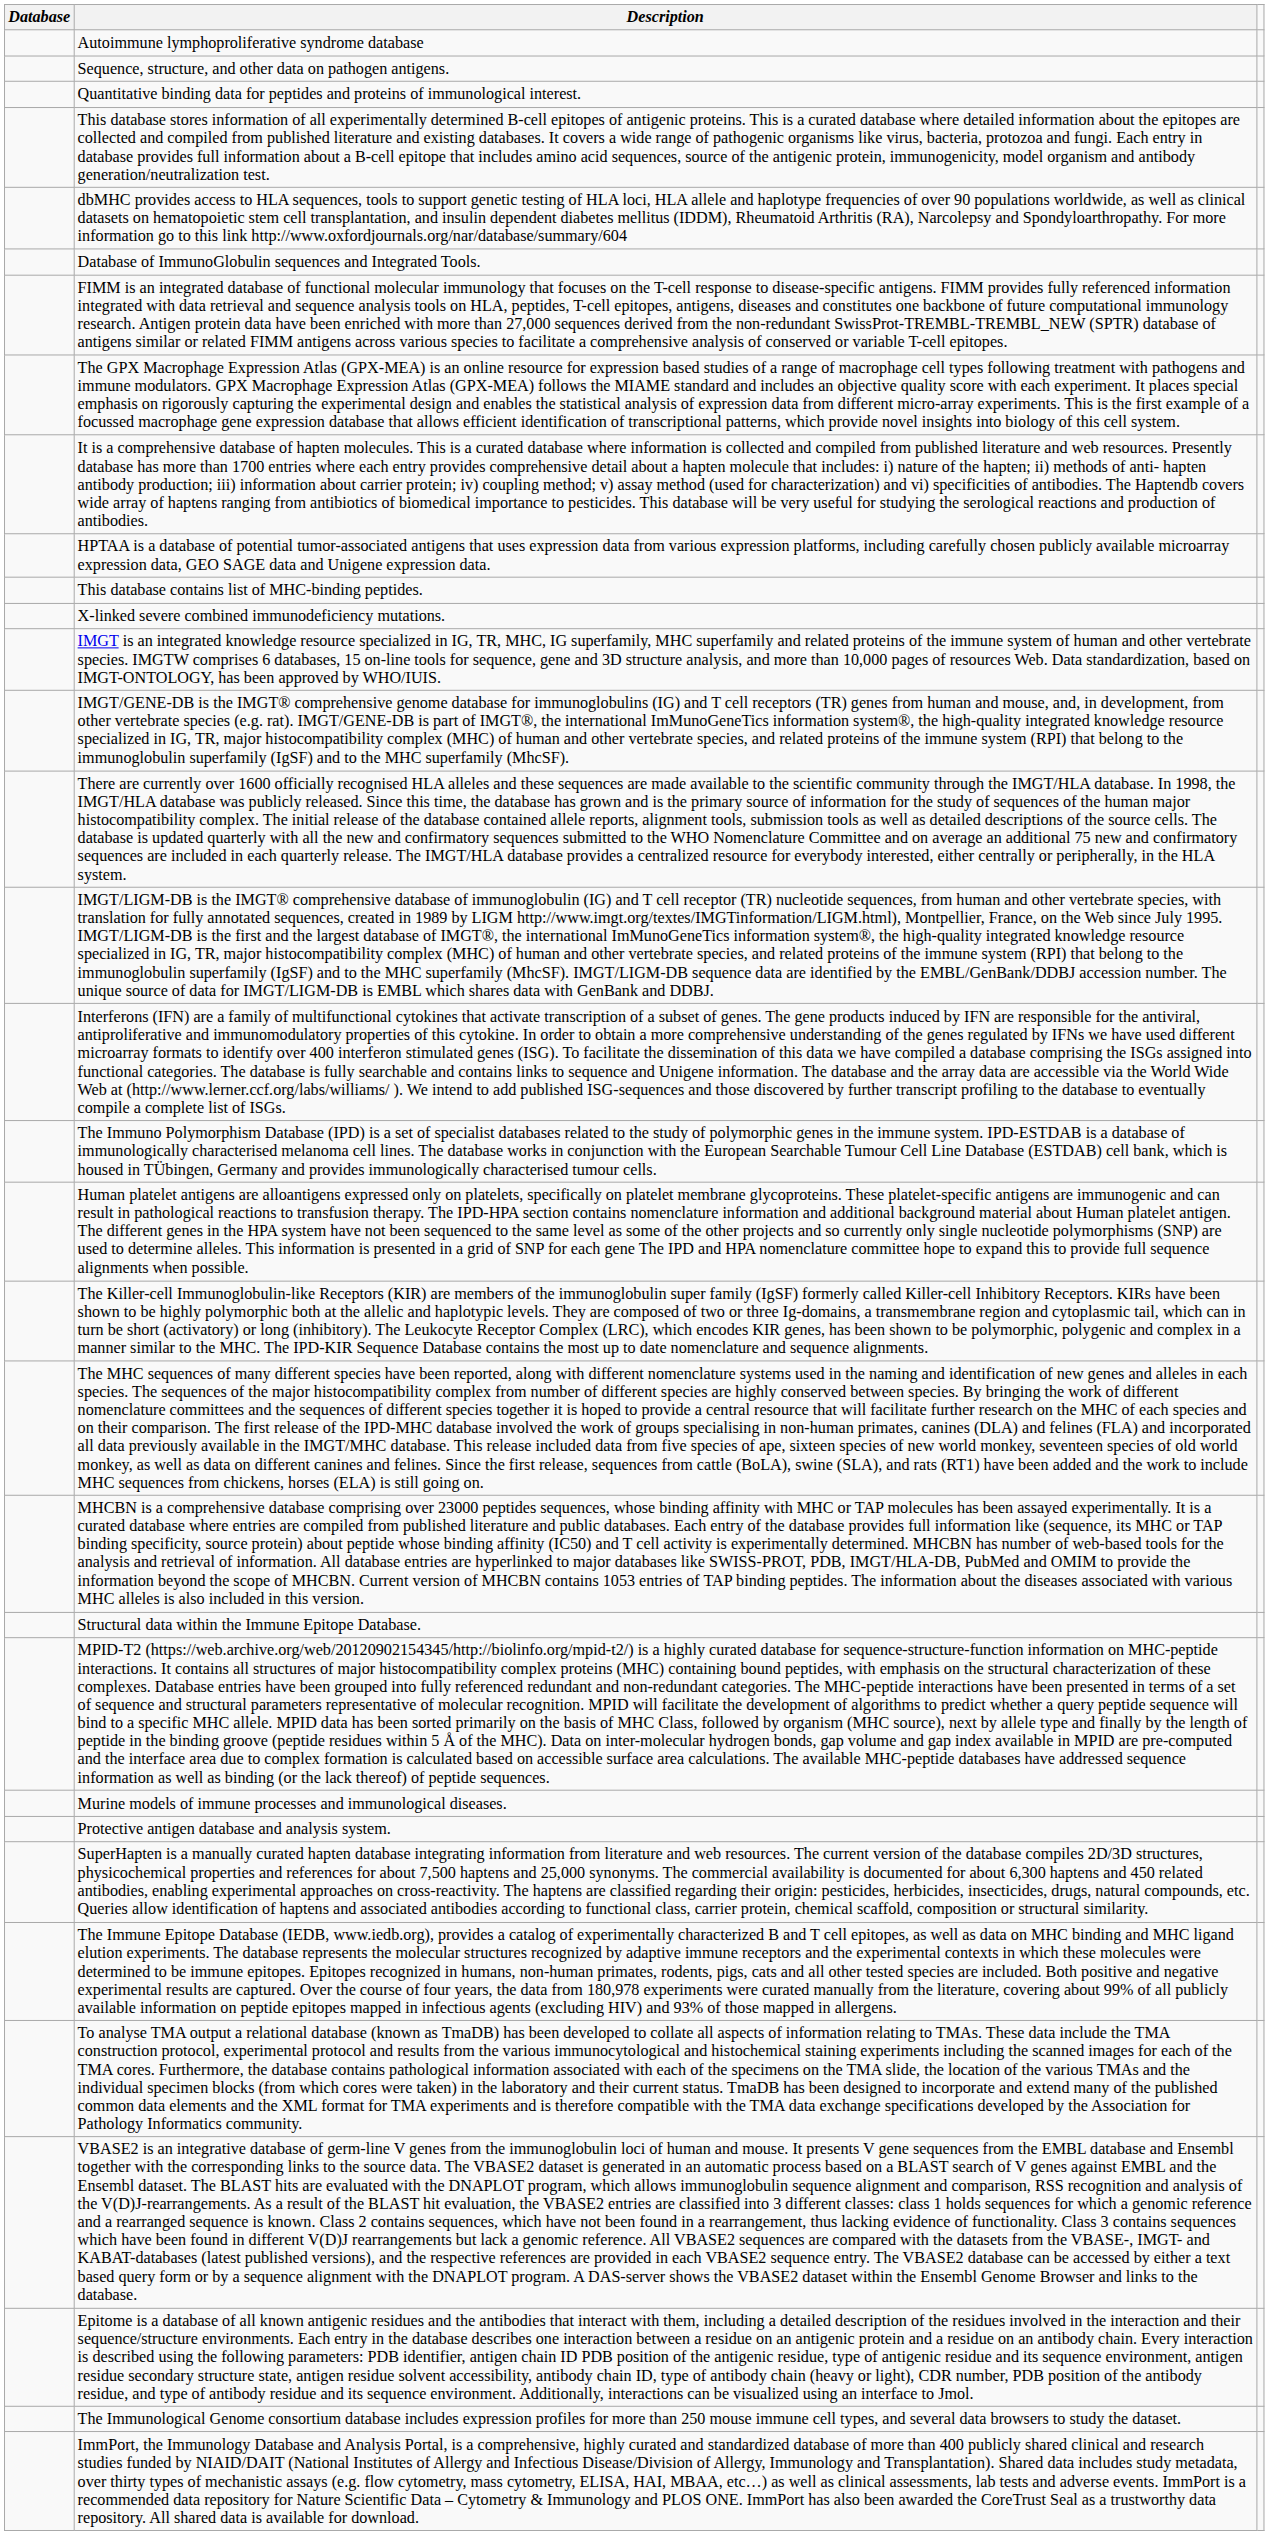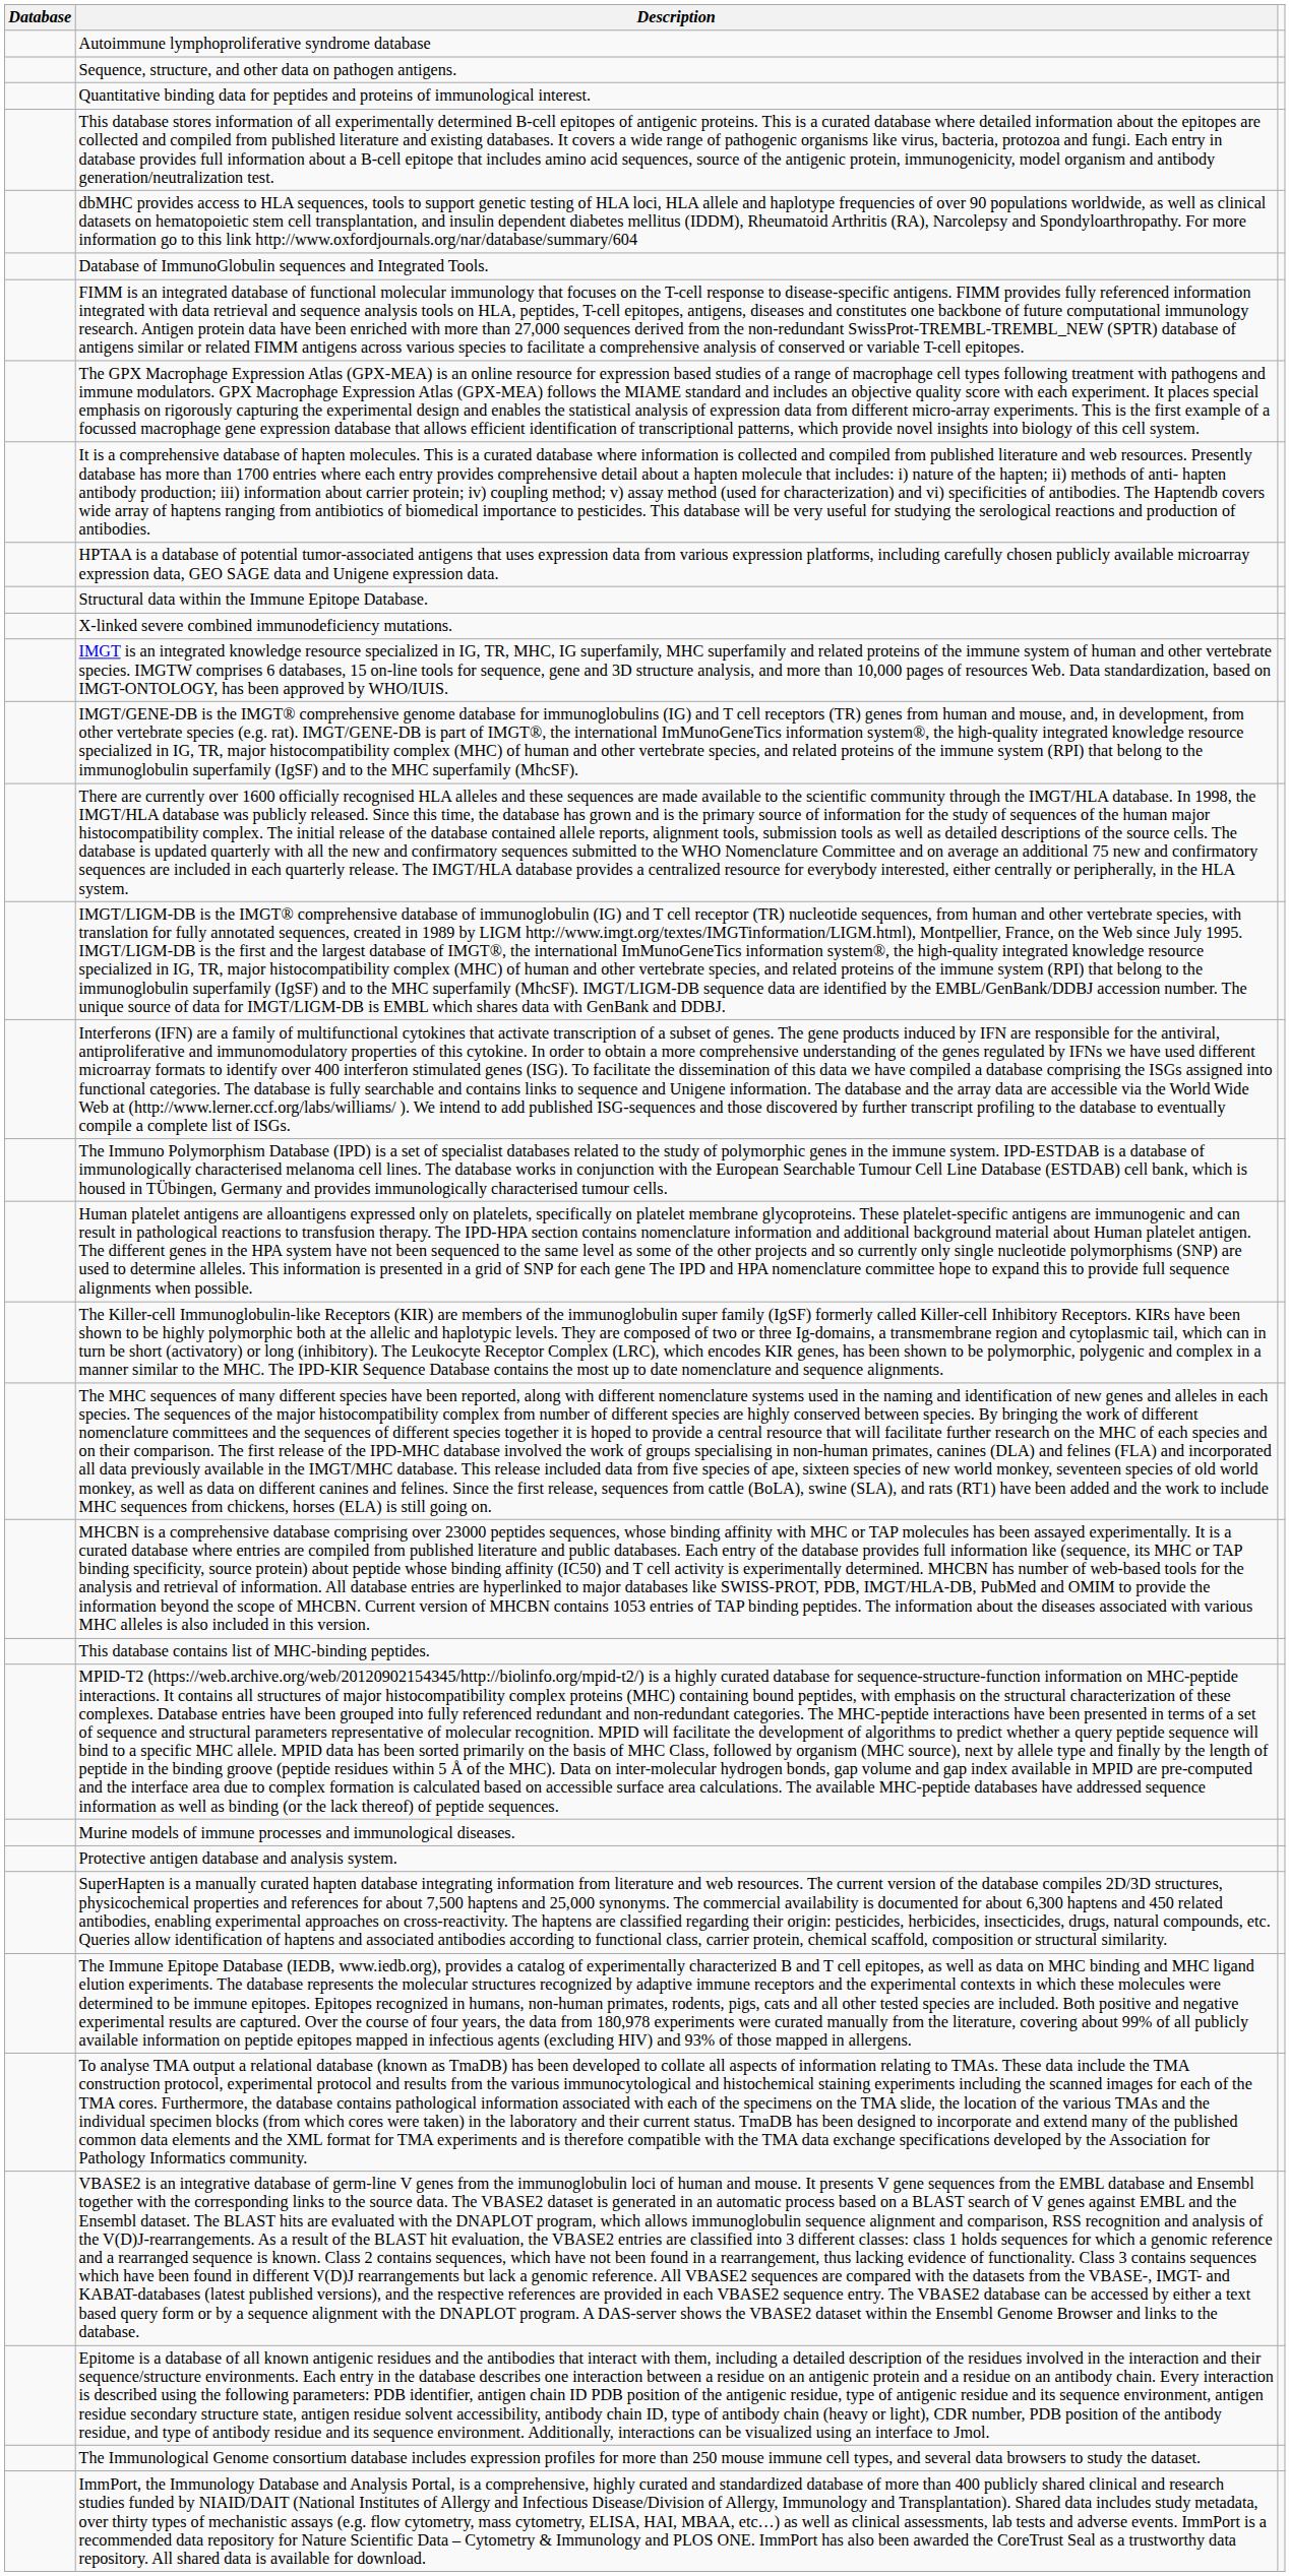rows swapped: Structural data within the Immune Epitope Database. <-> This database contains list of MHC-binding peptides.
